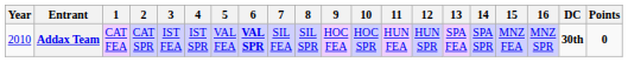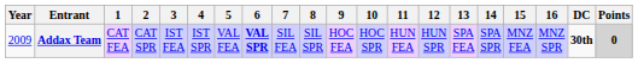Addax Team | Year: 2010 -> 2009
Addax Team | Points: no background -> lightgrey background
